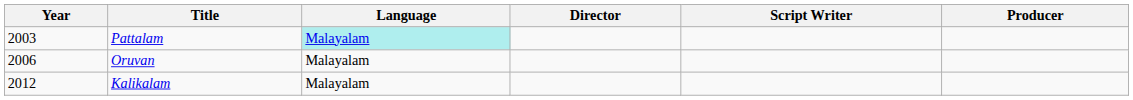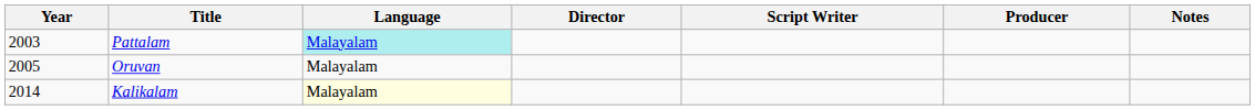+ column: Notes
Oruvan | Year: 2006 -> 2005
Kalikalam | Year: 2012 -> 2014
Kalikalam | Language: no background -> lightyellow background
